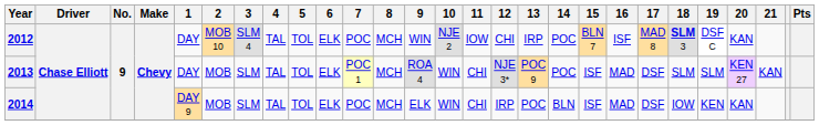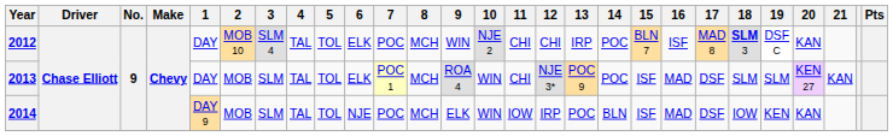2012 | 11: IOW -> CHI
2014 | 6: ELK -> NJE
2014 | 11: CHI -> IOW
